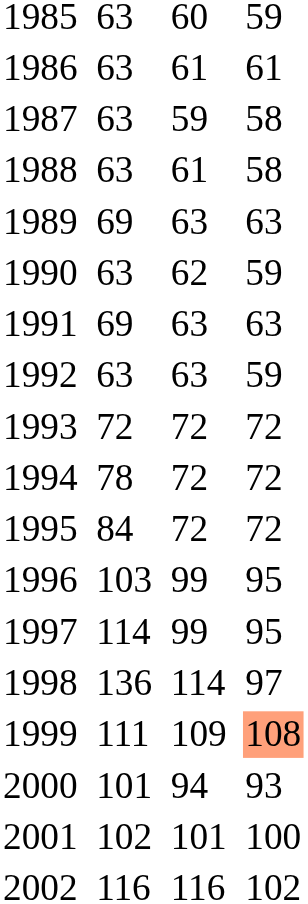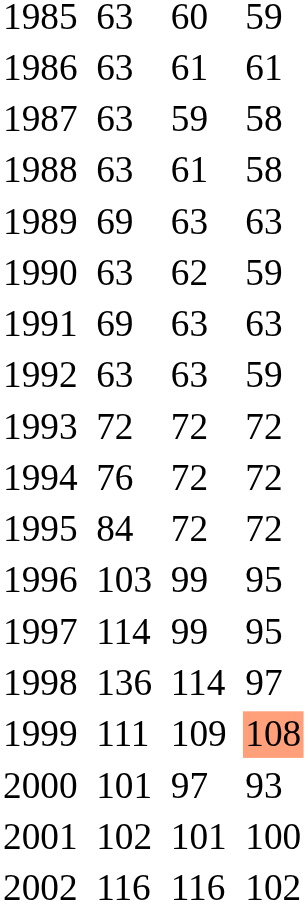1994 | column 3: 78 -> 76
2000 | column 5: 94 -> 97
